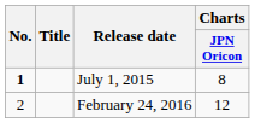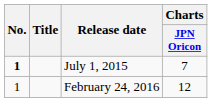July 1, 2015 | Charts / JPN Oricon: 8 -> 7
February 24, 2016 | No.: 2 -> 1
